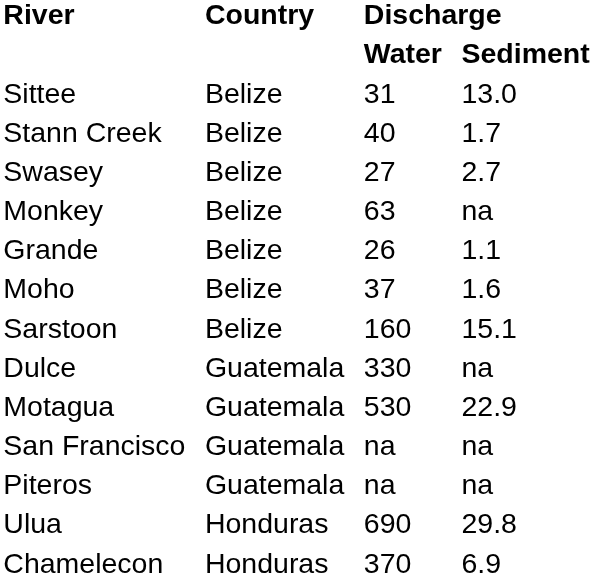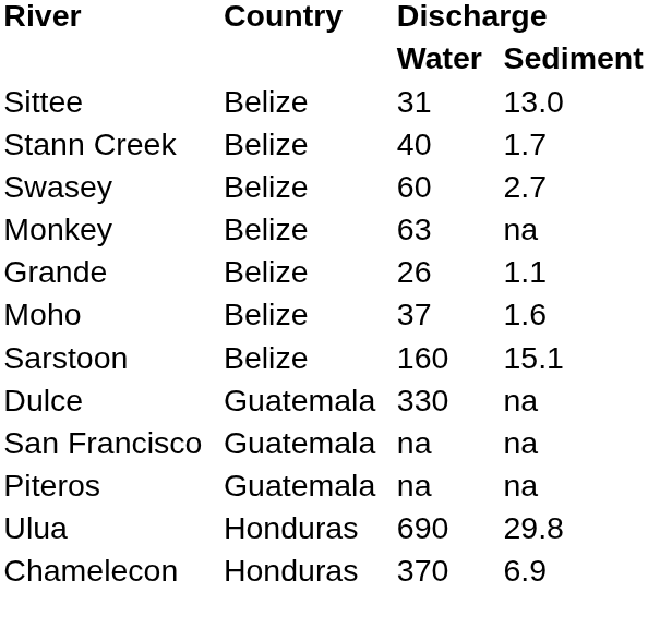Swasey | Discharge / Water: 27 -> 60
- row: Motagua | Guatemala | 530 | 22.9
